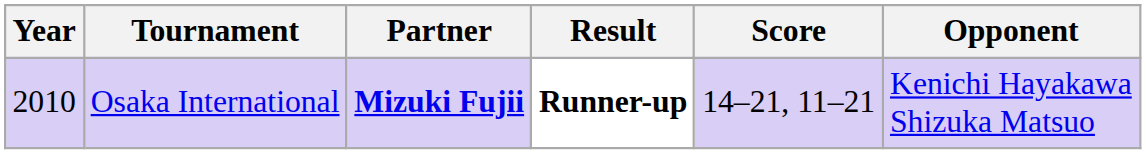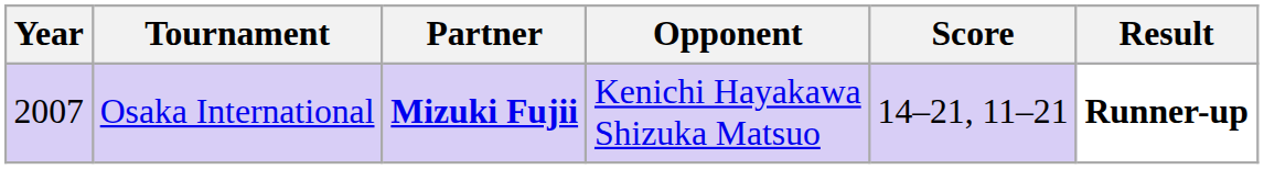columns swapped: Opponent <-> Result
Osaka International | Year: 2010 -> 2007
